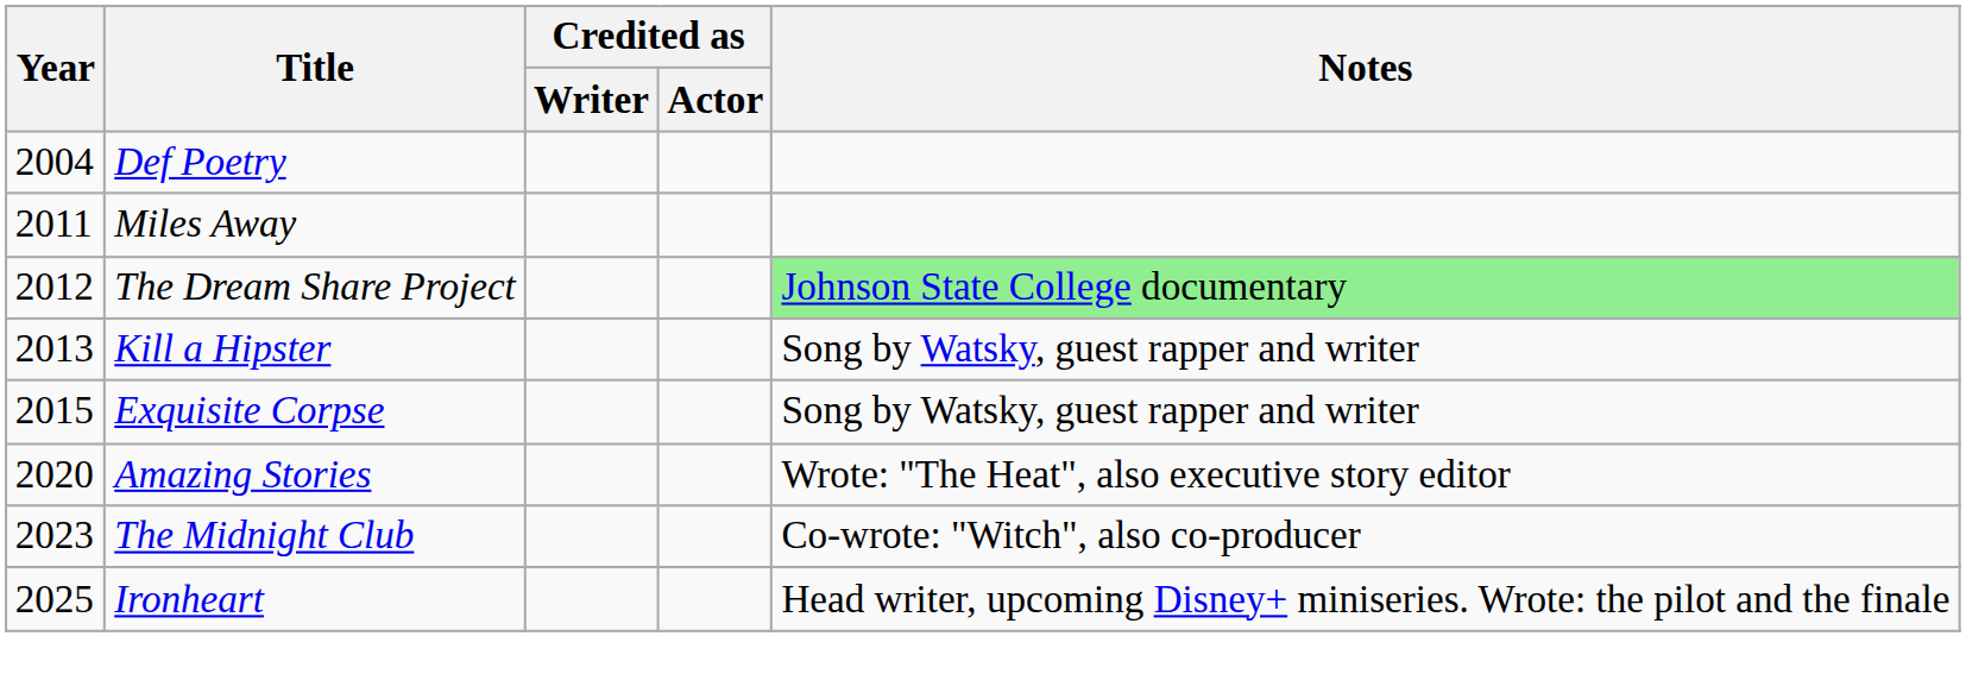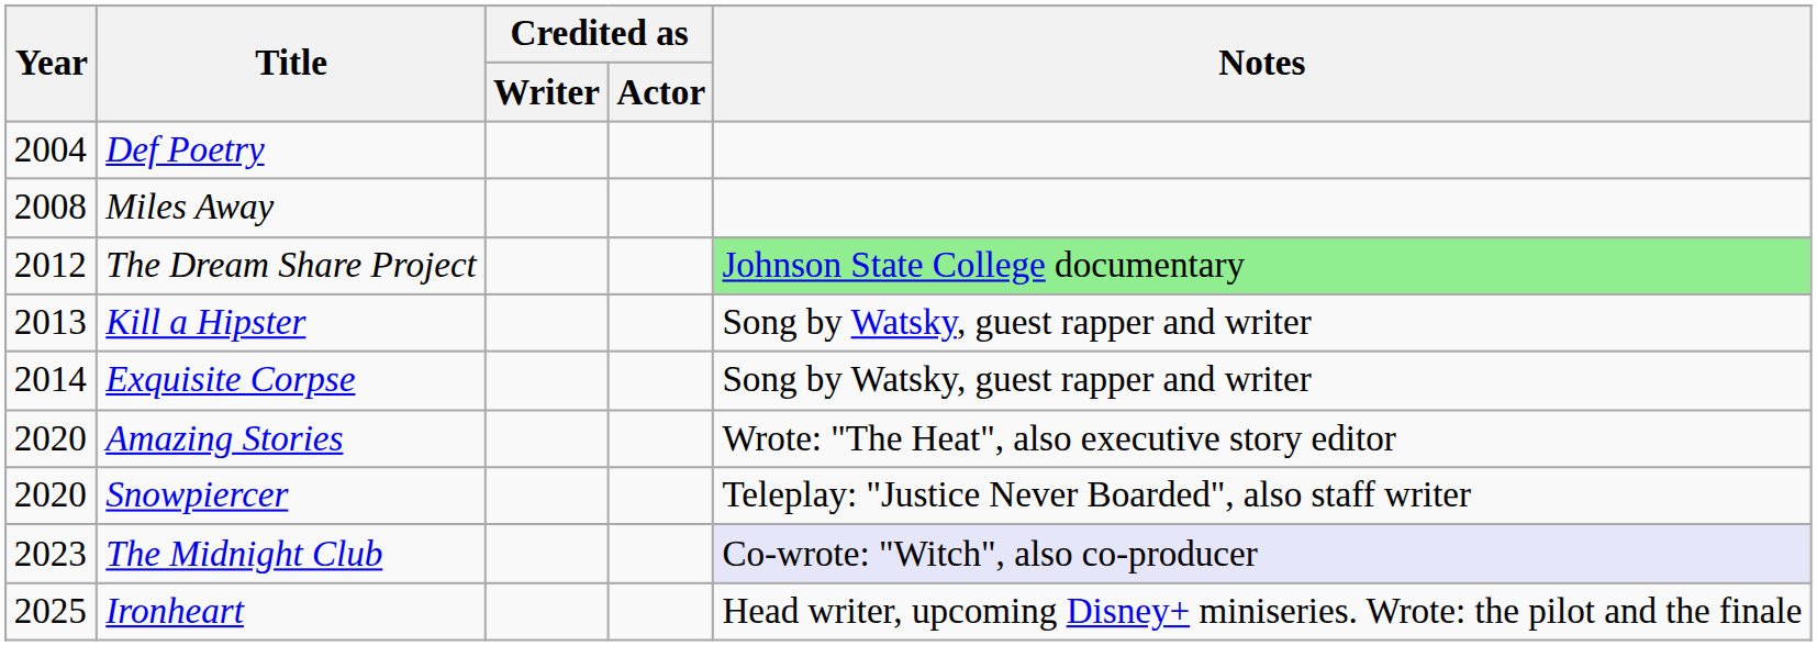Miles Away | Year: 2011 -> 2008
Exquisite Corpse | Year: 2015 -> 2014
+ row: 2020 | Snowpiercer | Teleplay: "Justice Never Boarded", also staff writer
The Midnight Club | Notes: no background -> lavender background
